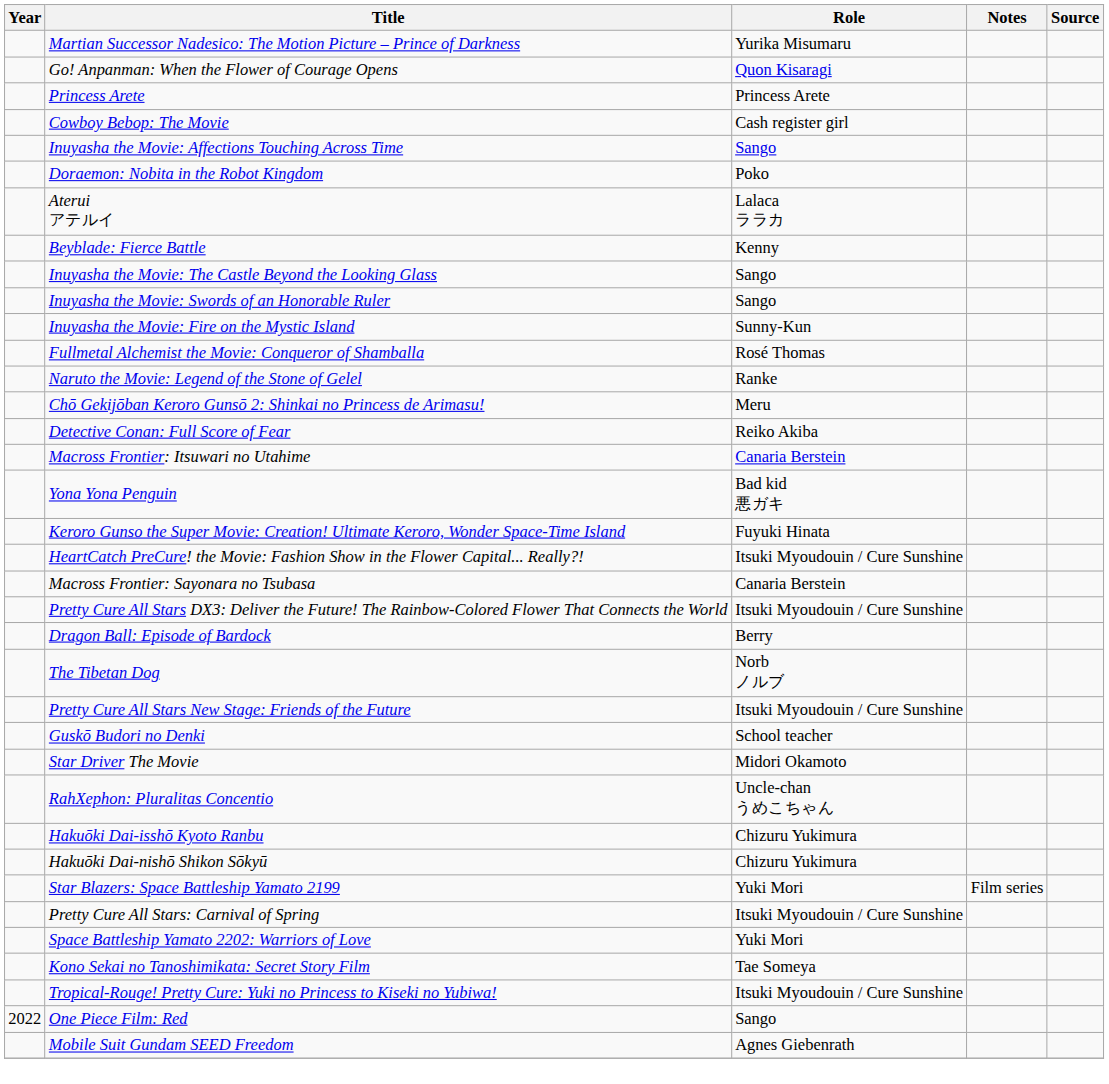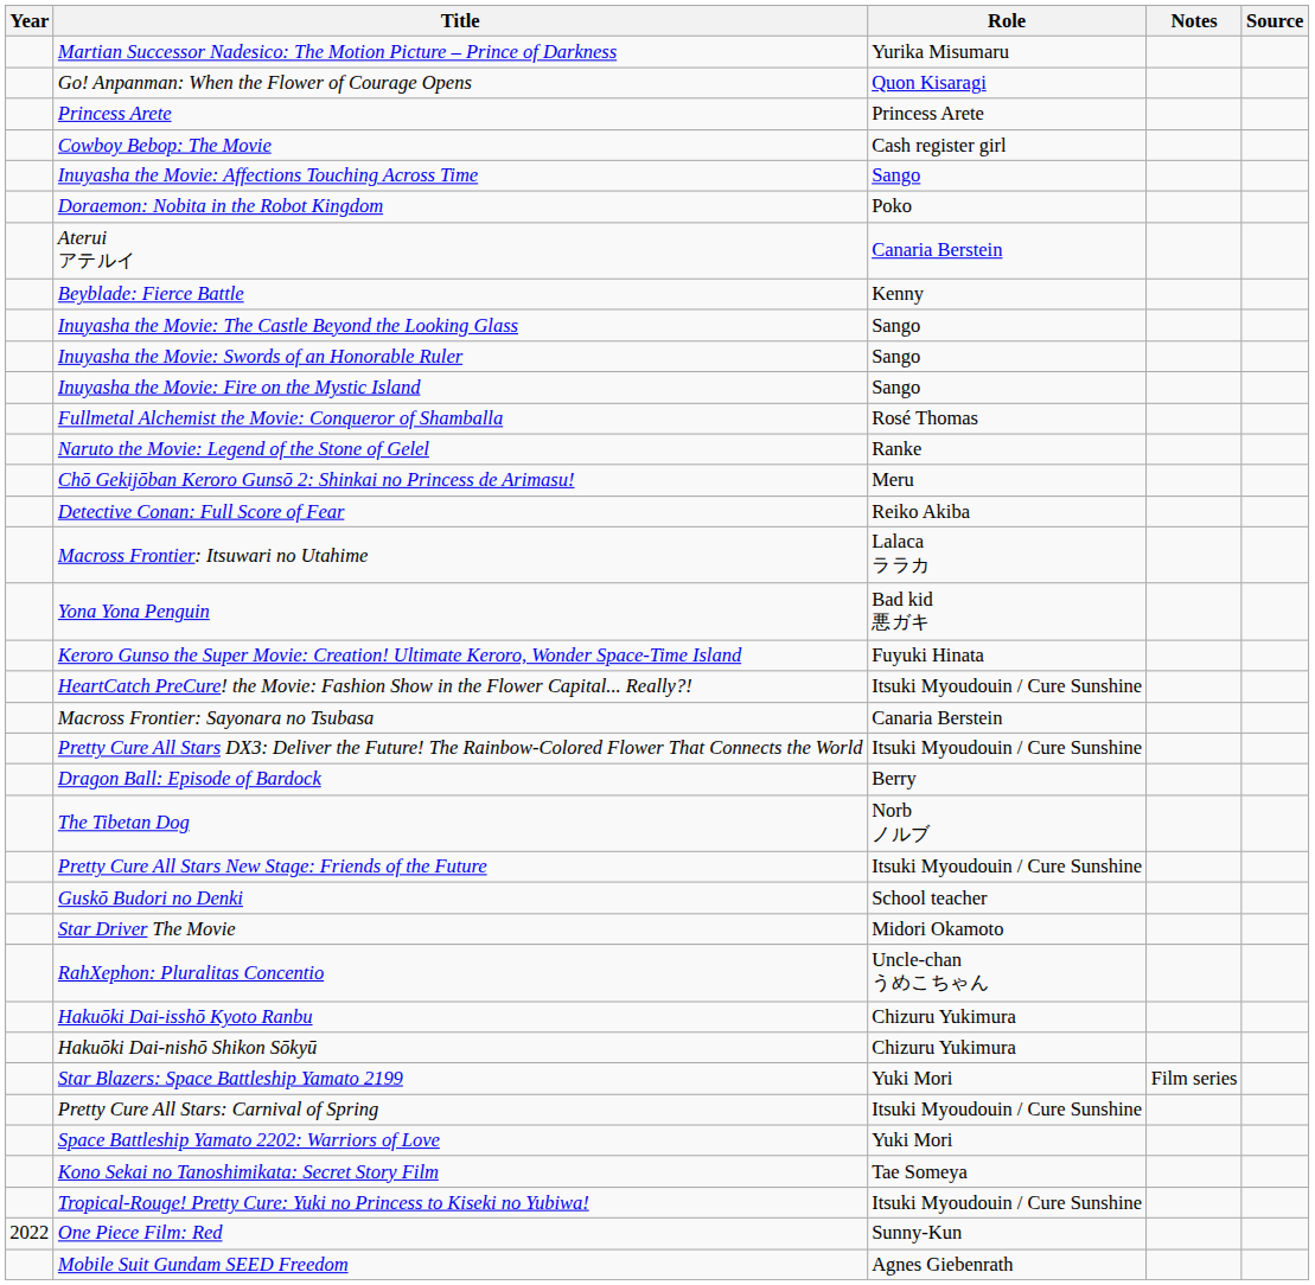Aterui アテルイ | Role: Lalaca ララカ -> Canaria Berstein
Inuyasha the Movie: Fire on the Mystic Island | Role: Sunny-Kun -> Sango
Macross Frontier: Itsuwari no Utahime | Role: Canaria Berstein -> Lalaca ララカ
One Piece Film: Red | Role: Sango -> Sunny-Kun
